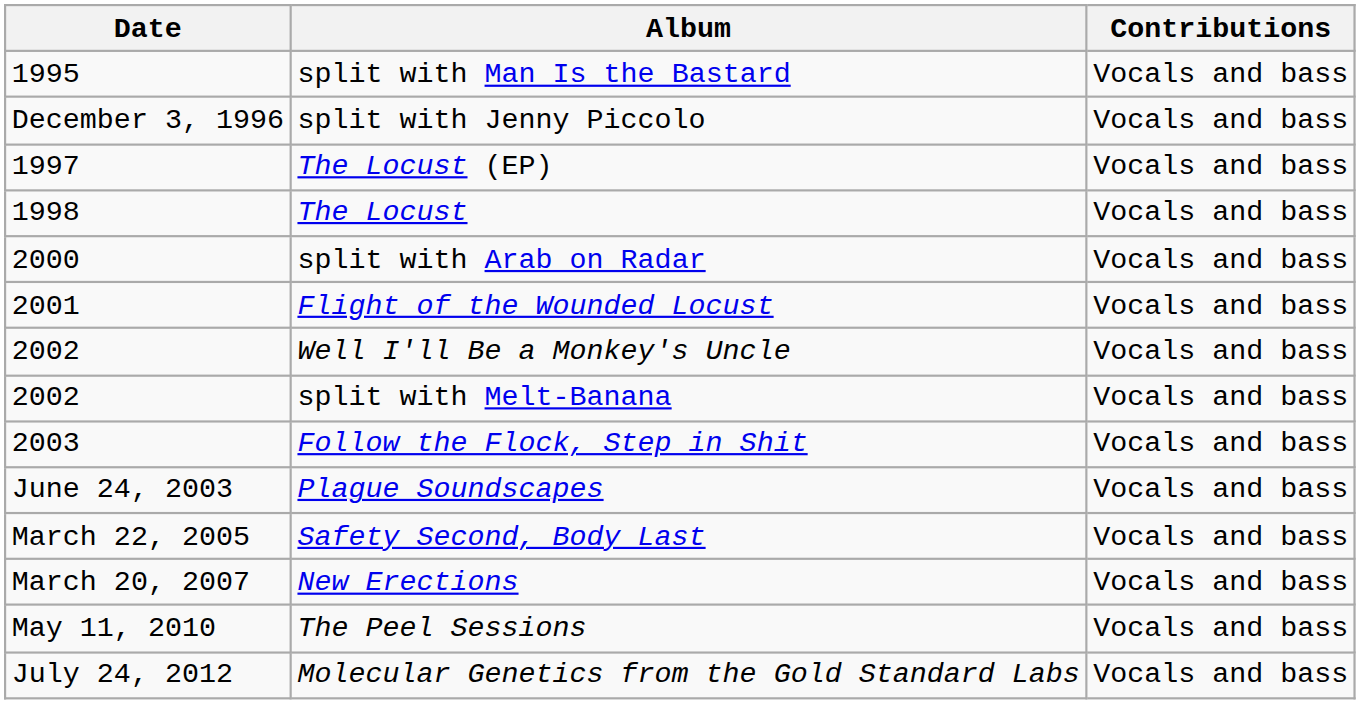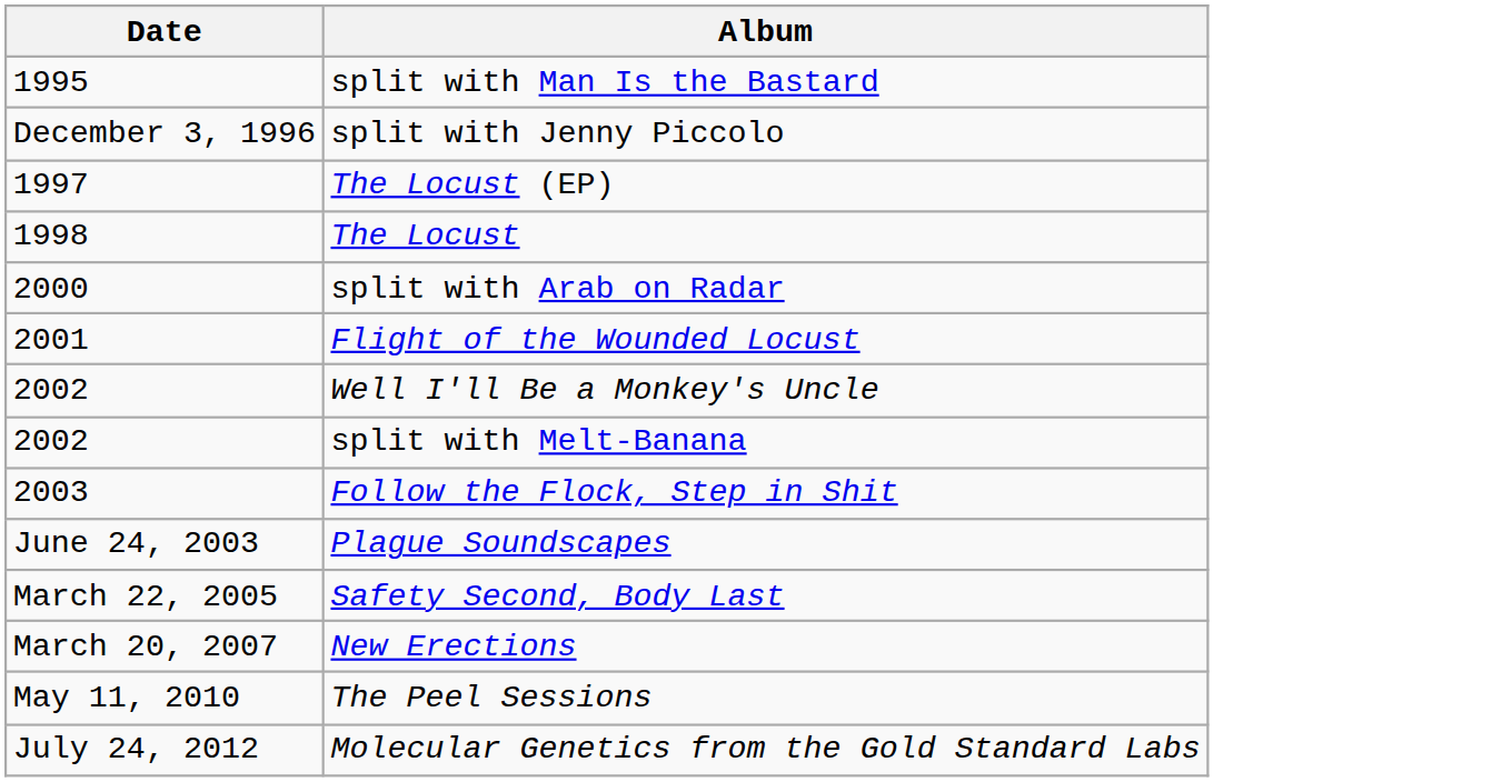- column: Contributions | Vocals and bass | Vocals and bass | Vocals and bass | Vocals and bass | Vocals and bass | Vocals and bass | Vocals and bass | Vocals and bass | Vocals and bass | Vocals and bass | Vocals and bass | Vocals and bass | Vocals and bass | Vocals and bass
